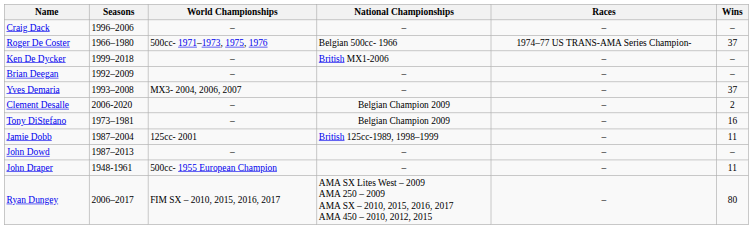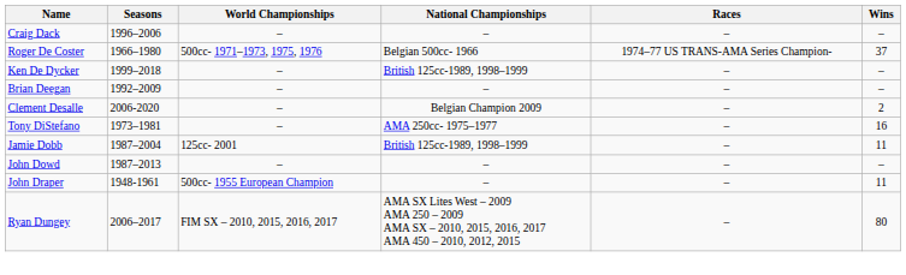Ken De Dycker | National Championships: British MX1-2006 -> British 125cc-1989, 1998–1999
- row: Yves Demaria | 1993–2008 | MX3- 2004, 2006, 2007 | – | – | 37
Tony DiStefano | National Championships: Belgian Champion 2009 -> AMA 250cc- 1975–1977
